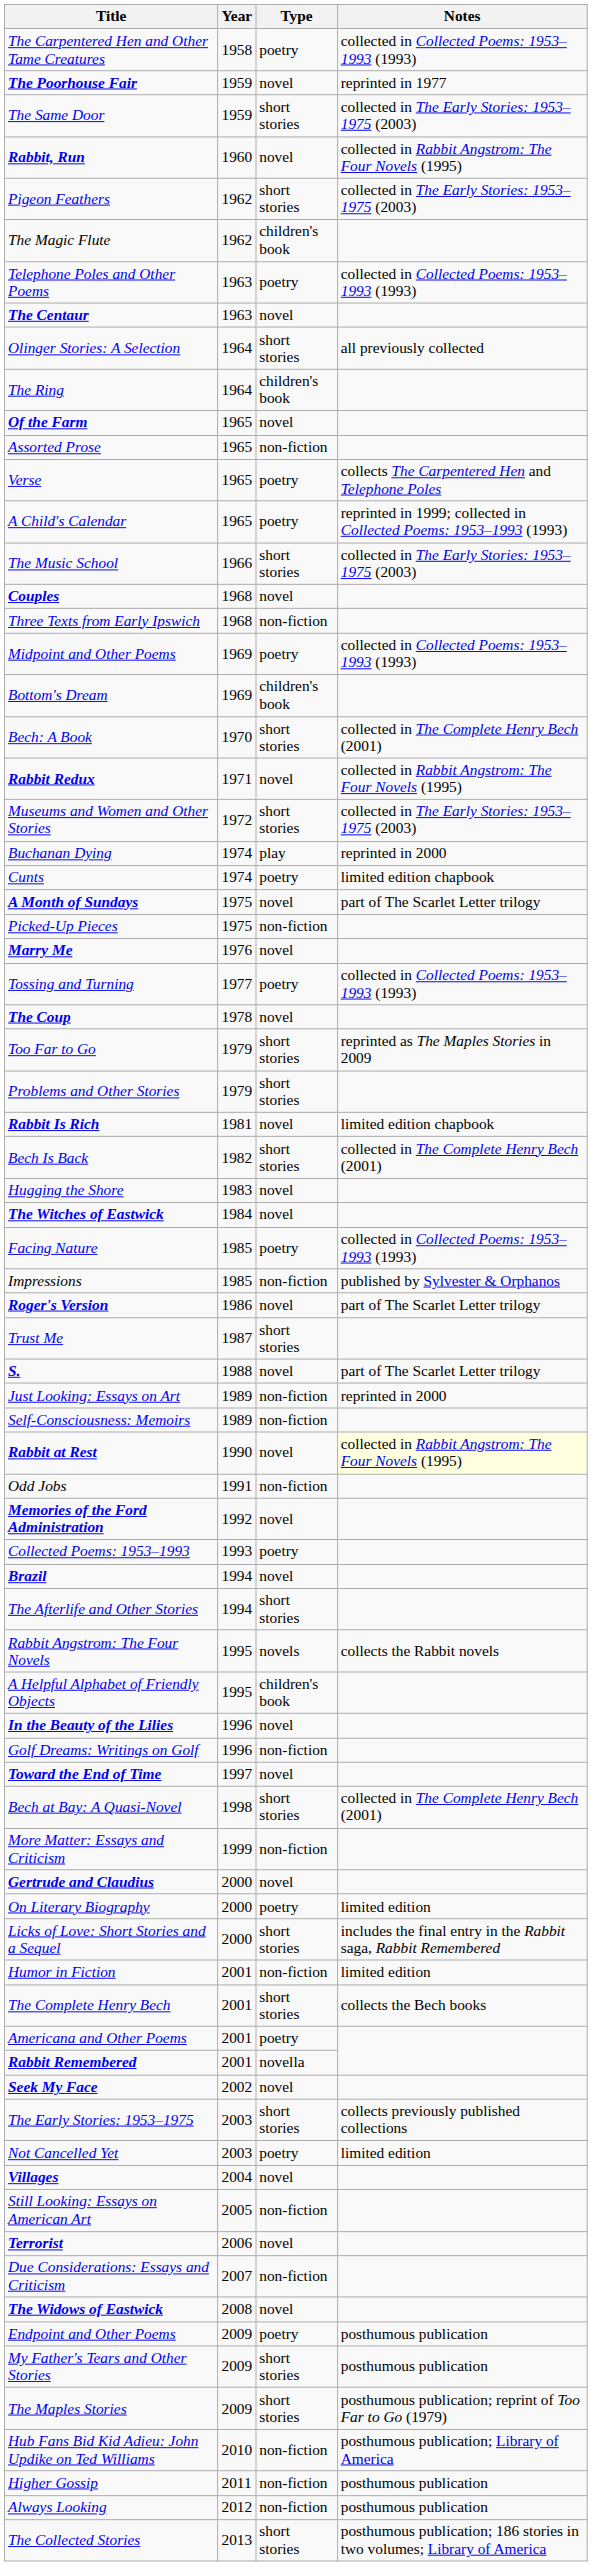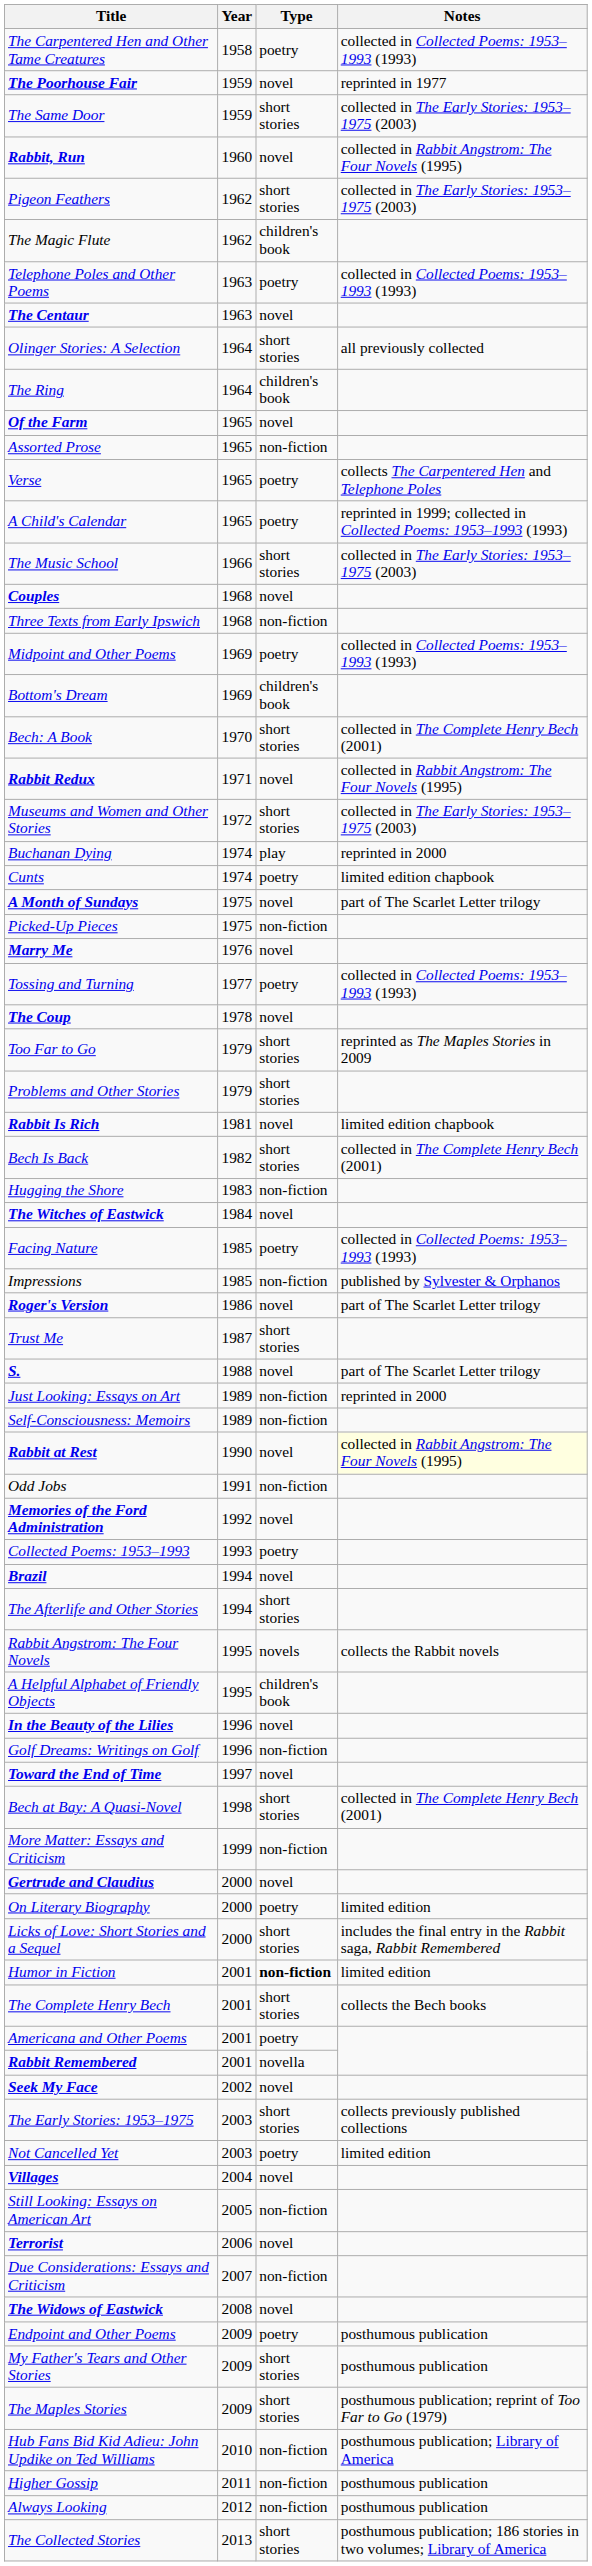Hugging the Shore | Type: novel -> non-fiction
Humor in Fiction | Type: normal -> bold
